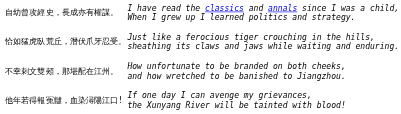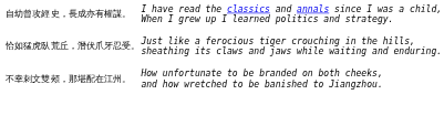- row: 他年若得報冤讎，血染潯陽江口! | If one day I can avenge my grievances, the Xunyang River will be tainted with blood!
